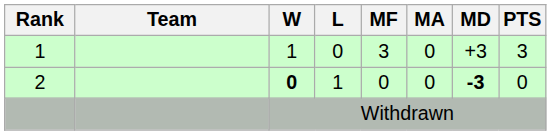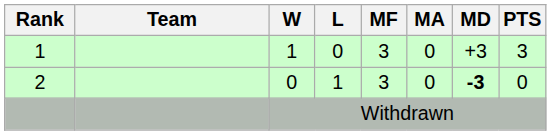2 | W: bold -> normal
2 | MF: 0 -> 3
